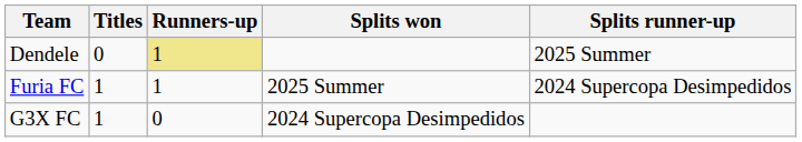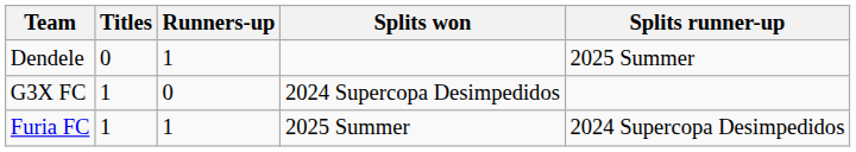Dendele | Runners-up: khaki background -> no background
rows swapped: Furia FC <-> G3X FC
